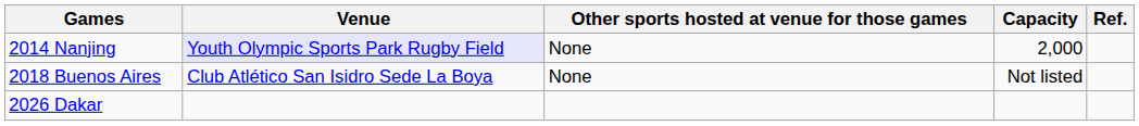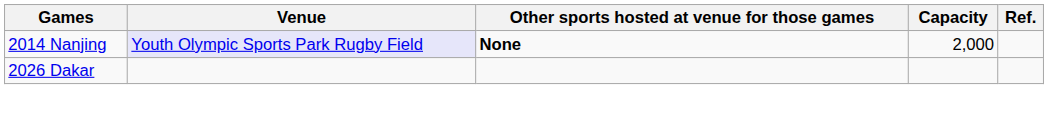2014 Nanjing | Other sports hosted at venue for those games: normal -> bold
- row: 2018 Buenos Aires | Club Atlético San Isidro Sede La Boya | None | Not listed
